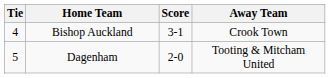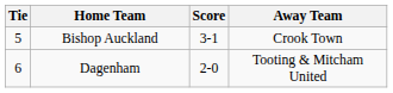Bishop Auckland | Tie: 4 -> 5
Dagenham | Tie: 5 -> 6
